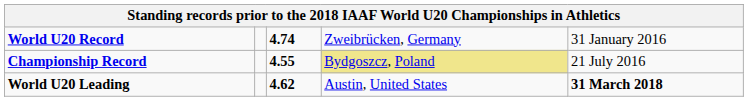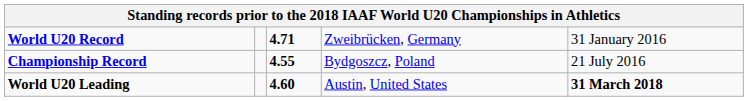World U20 Record | column 3: 4.74 -> 4.71
Championship Record | column 4: khaki background -> no background
World U20 Leading | column 3: 4.62 -> 4.60
